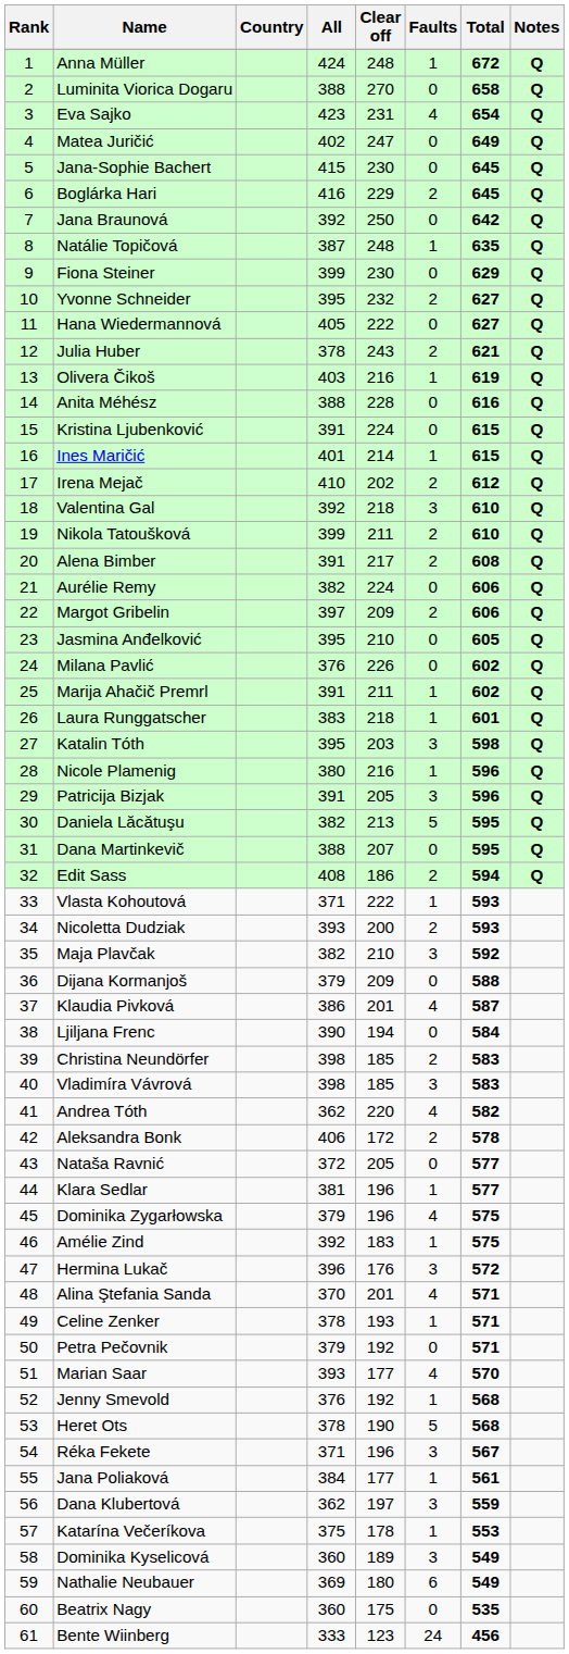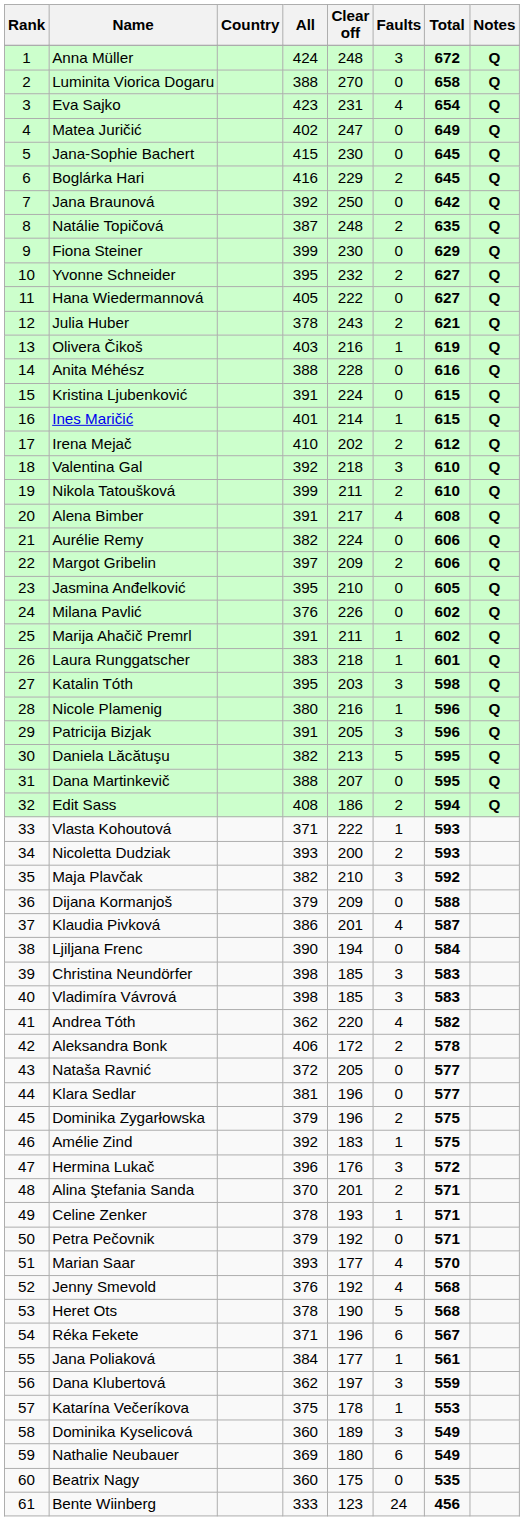Anna Müller | Faults: 1 -> 3
Natálie Topičová | Faults: 1 -> 2
Alena Bimber | Faults: 2 -> 4
Christina Neundörfer | Faults: 2 -> 3
Klara Sedlar | Faults: 1 -> 0
Dominika Zygarłowska | Faults: 4 -> 2
Alina Ştefania Sanda | Faults: 4 -> 2
Jenny Smevold | Faults: 1 -> 4
Réka Fekete | Faults: 3 -> 6
